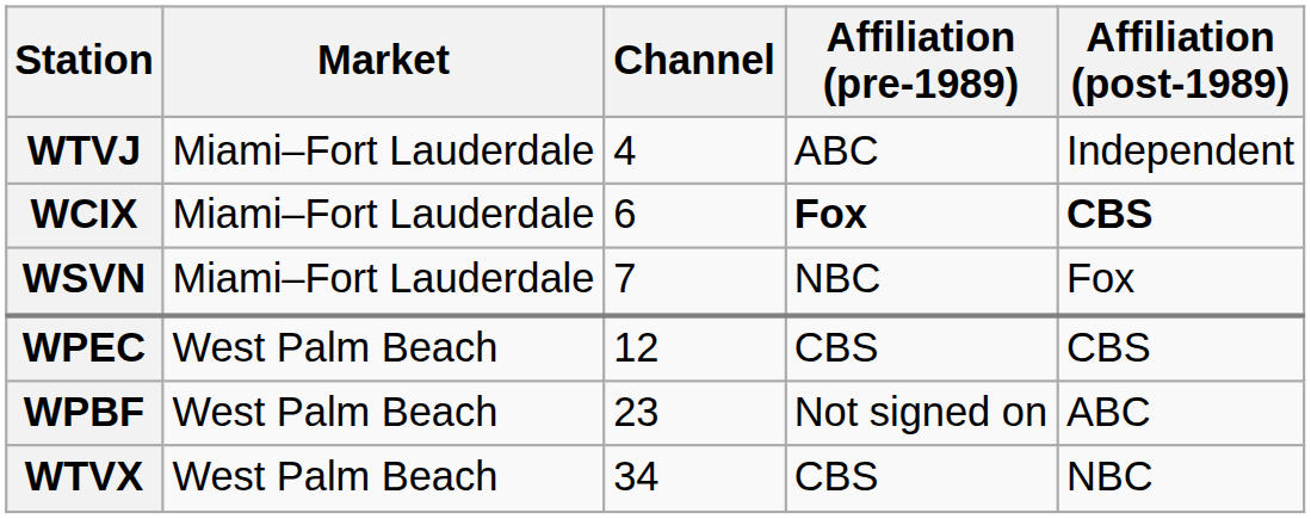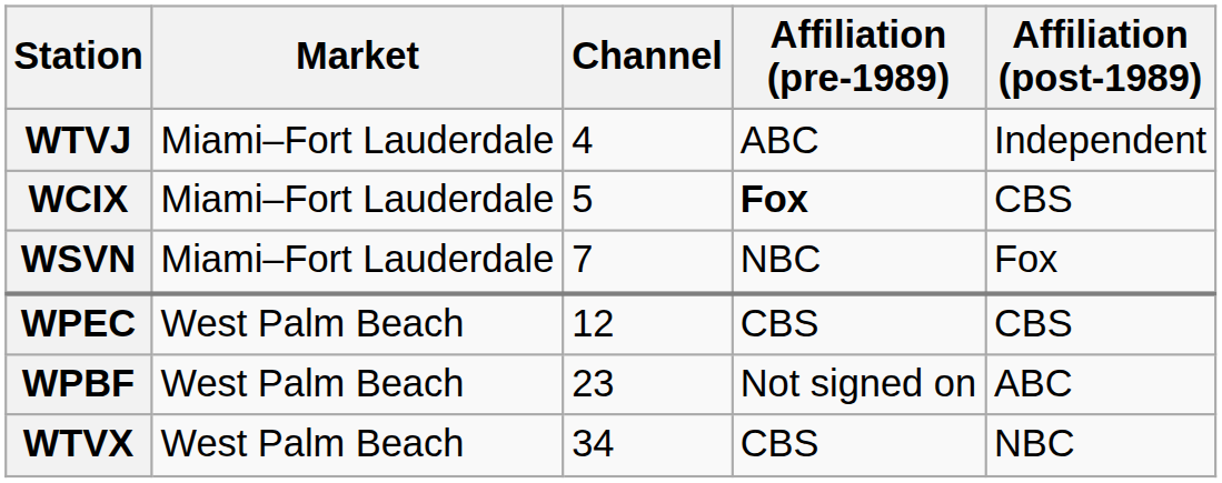WCIX | Channel: 6 -> 5
WCIX | Affiliation (post-1989): bold -> normal
